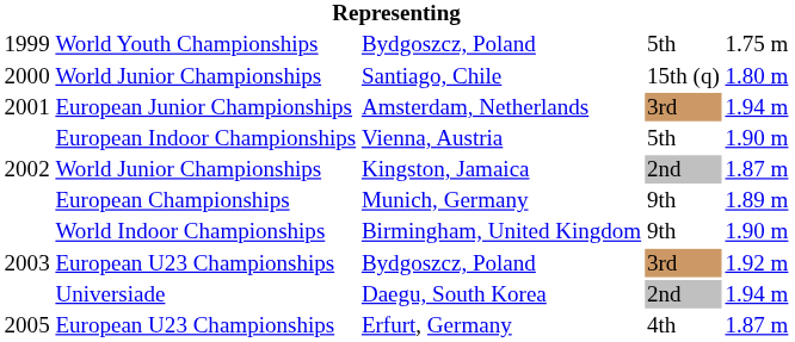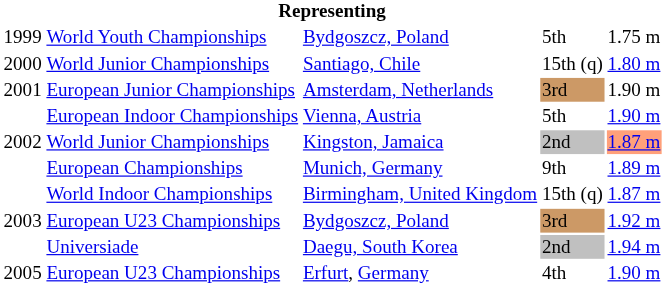Amsterdam, Netherlands | column 5: 1.94 m -> 1.90 m
Kingston, Jamaica | column 5: no background -> lightsalmon background
Birmingham, United Kingdom | column 4: 9th -> 15th (q)
Birmingham, United Kingdom | column 5: 1.90 m -> 1.87 m
Erfurt, Germany | column 5: 1.87 m -> 1.90 m
